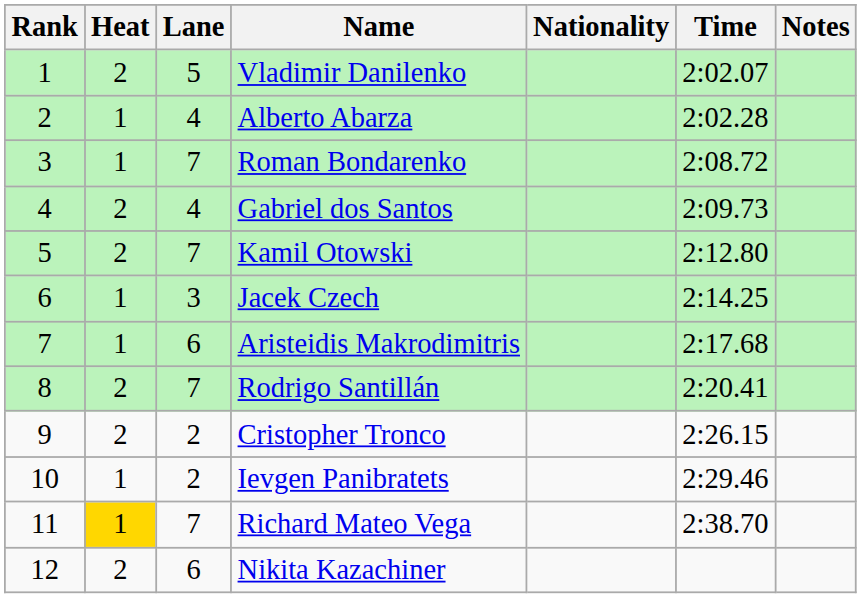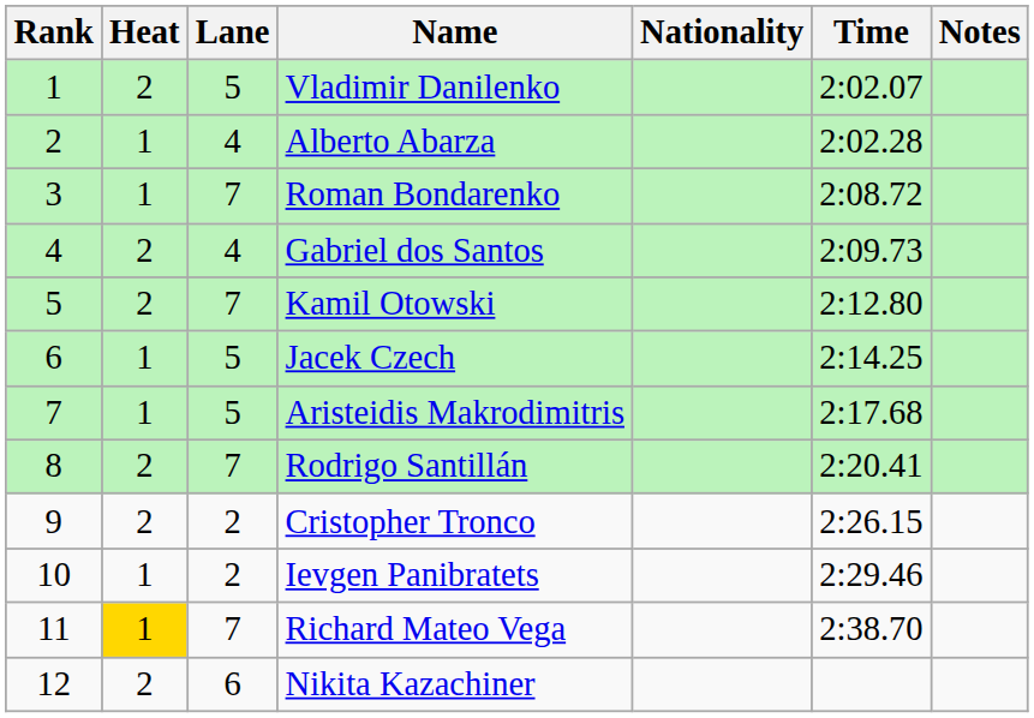Jacek Czech | Lane: 3 -> 5
Aristeidis Makrodimitris | Lane: 6 -> 5
